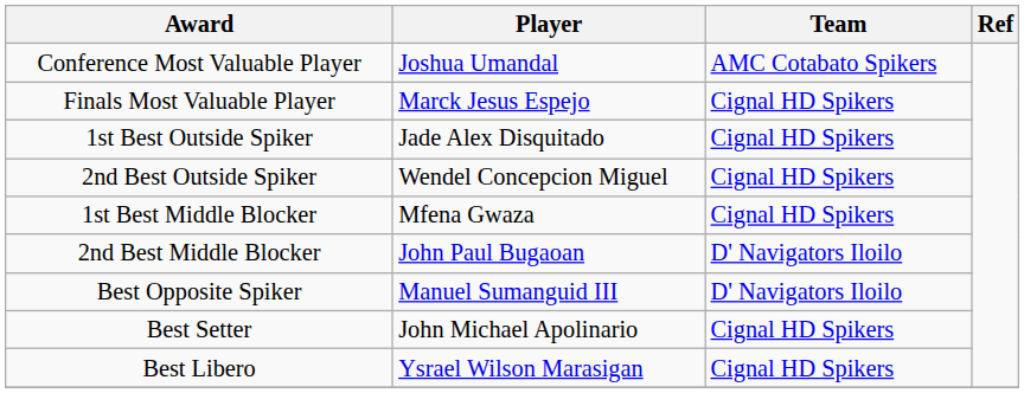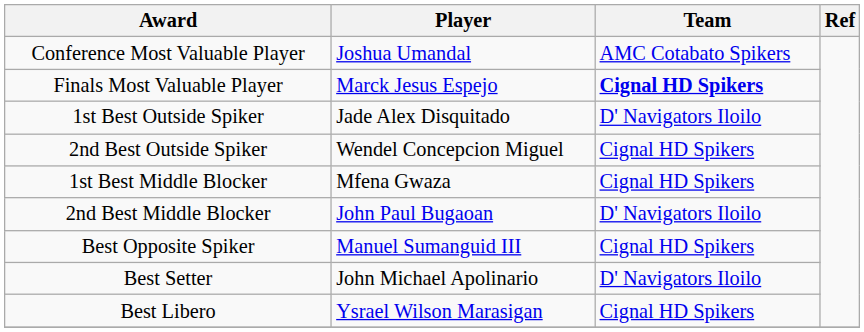Finals Most Valuable Player | Team: normal -> bold
1st Best Outside Spiker | Team: Cignal HD Spikers -> D' Navigators Iloilo
Best Opposite Spiker | Team: D' Navigators Iloilo -> Cignal HD Spikers
Best Setter | Team: Cignal HD Spikers -> D' Navigators Iloilo
